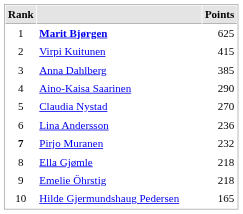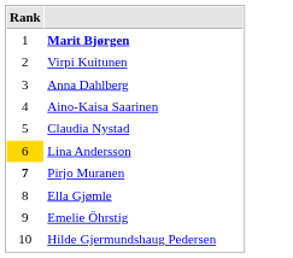- column: Points | 625 | 415 | 385 | 290 | 270 | 236 | 232 | 218 | 218 | 165
Lina Andersson | Rank: no background -> gold background
